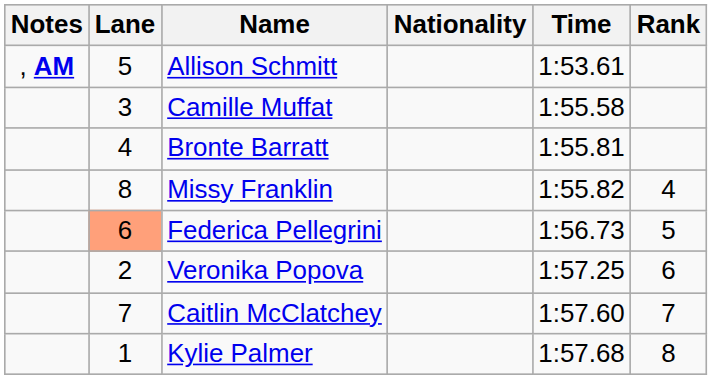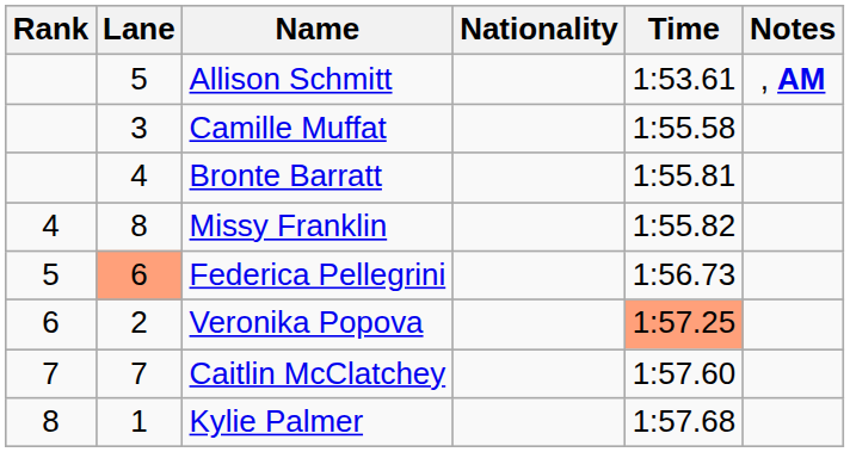columns swapped: Rank <-> Notes
Veronika Popova | Time: no background -> lightsalmon background
